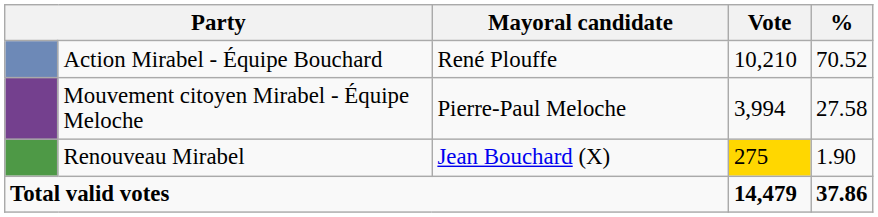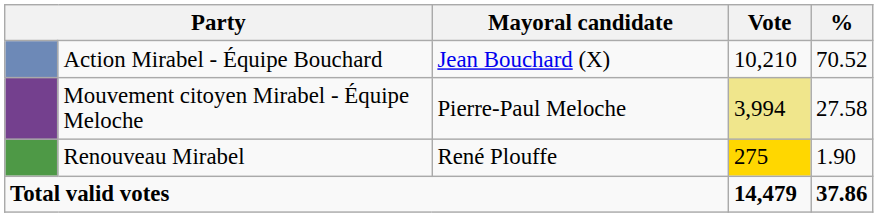Action Mirabel - Équipe Bouchard | Mayoral candidate: René Plouffe -> Jean Bouchard (X)
Mouvement citoyen Mirabel - Équipe Meloche | Vote: no background -> khaki background
Renouveau Mirabel | Mayoral candidate: Jean Bouchard (X) -> René Plouffe
